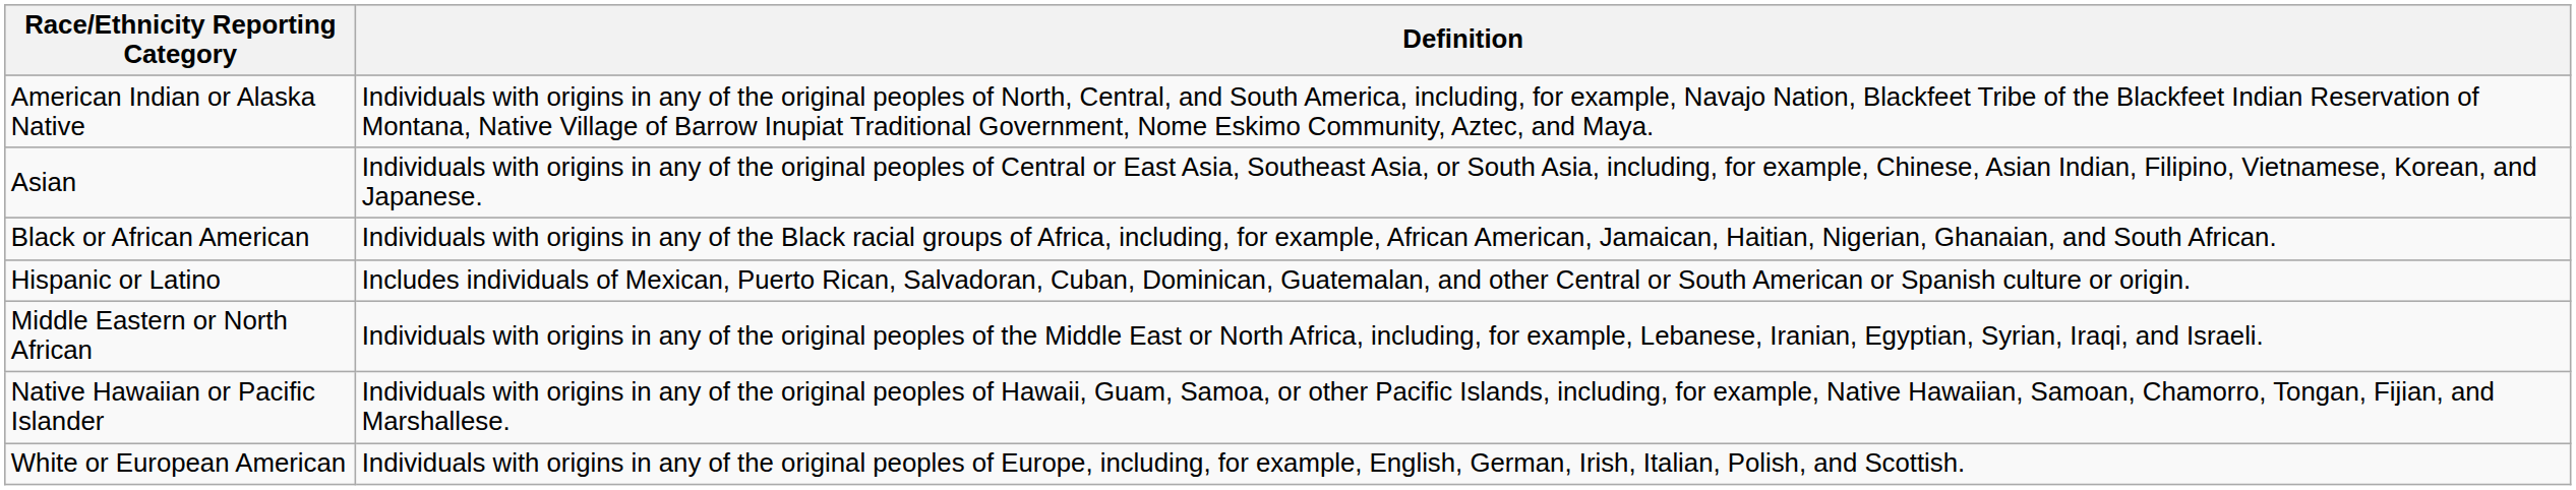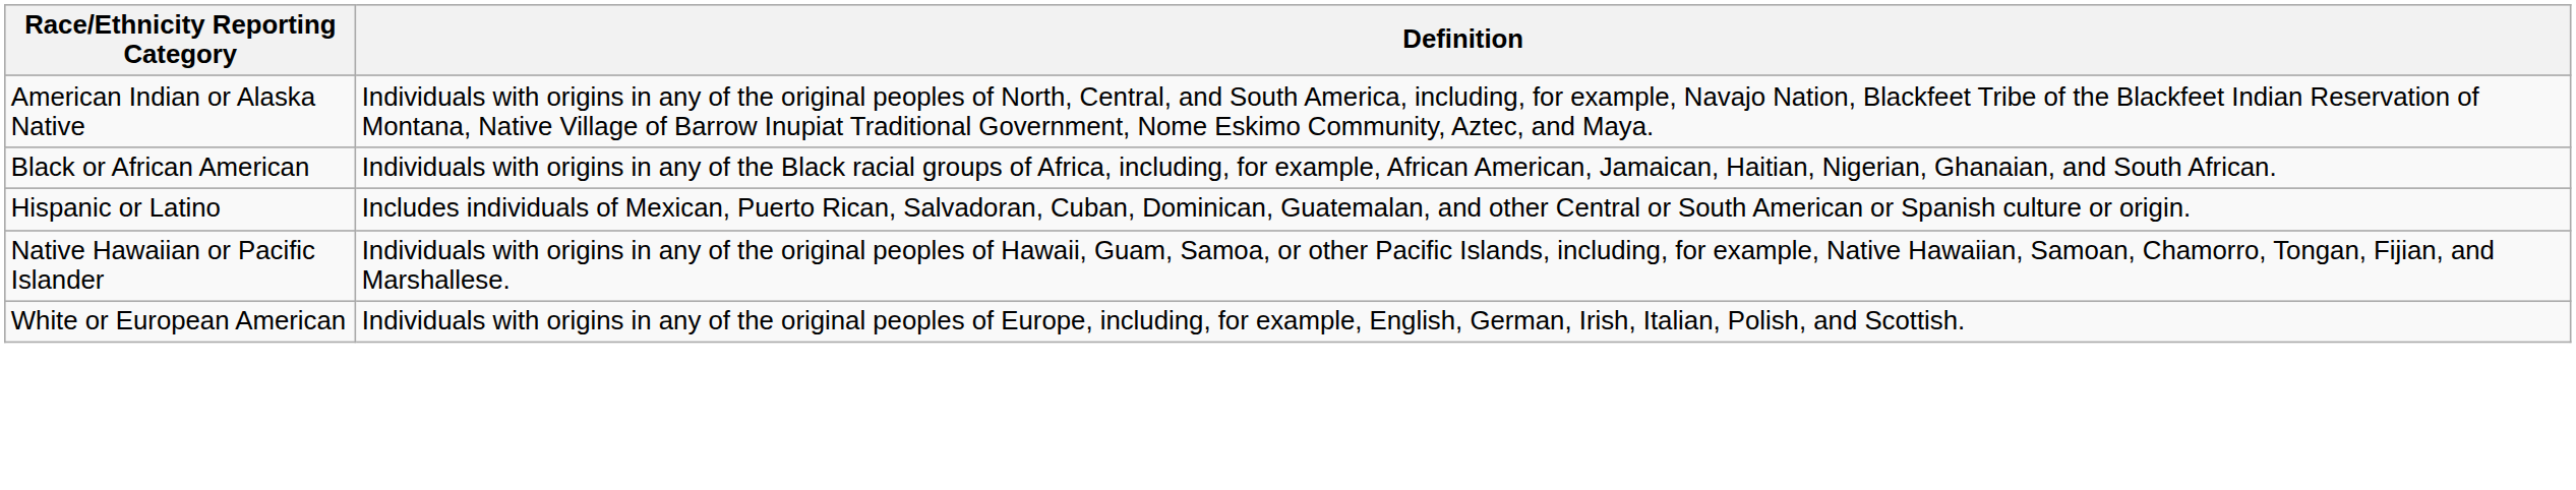- row: Asian | Individuals with origins in any of the original peoples of Central or East Asia, Southeast Asia, or South Asia, including, for example, Chinese, Asian Indian, Filipino, Vietnamese, Korean, and Japanese.
- row: Middle Eastern or North African | Individuals with origins in any of the original peoples of the Middle East or North Africa, including, for example, Lebanese, Iranian, Egyptian, Syrian, Iraqi, and Israeli.
